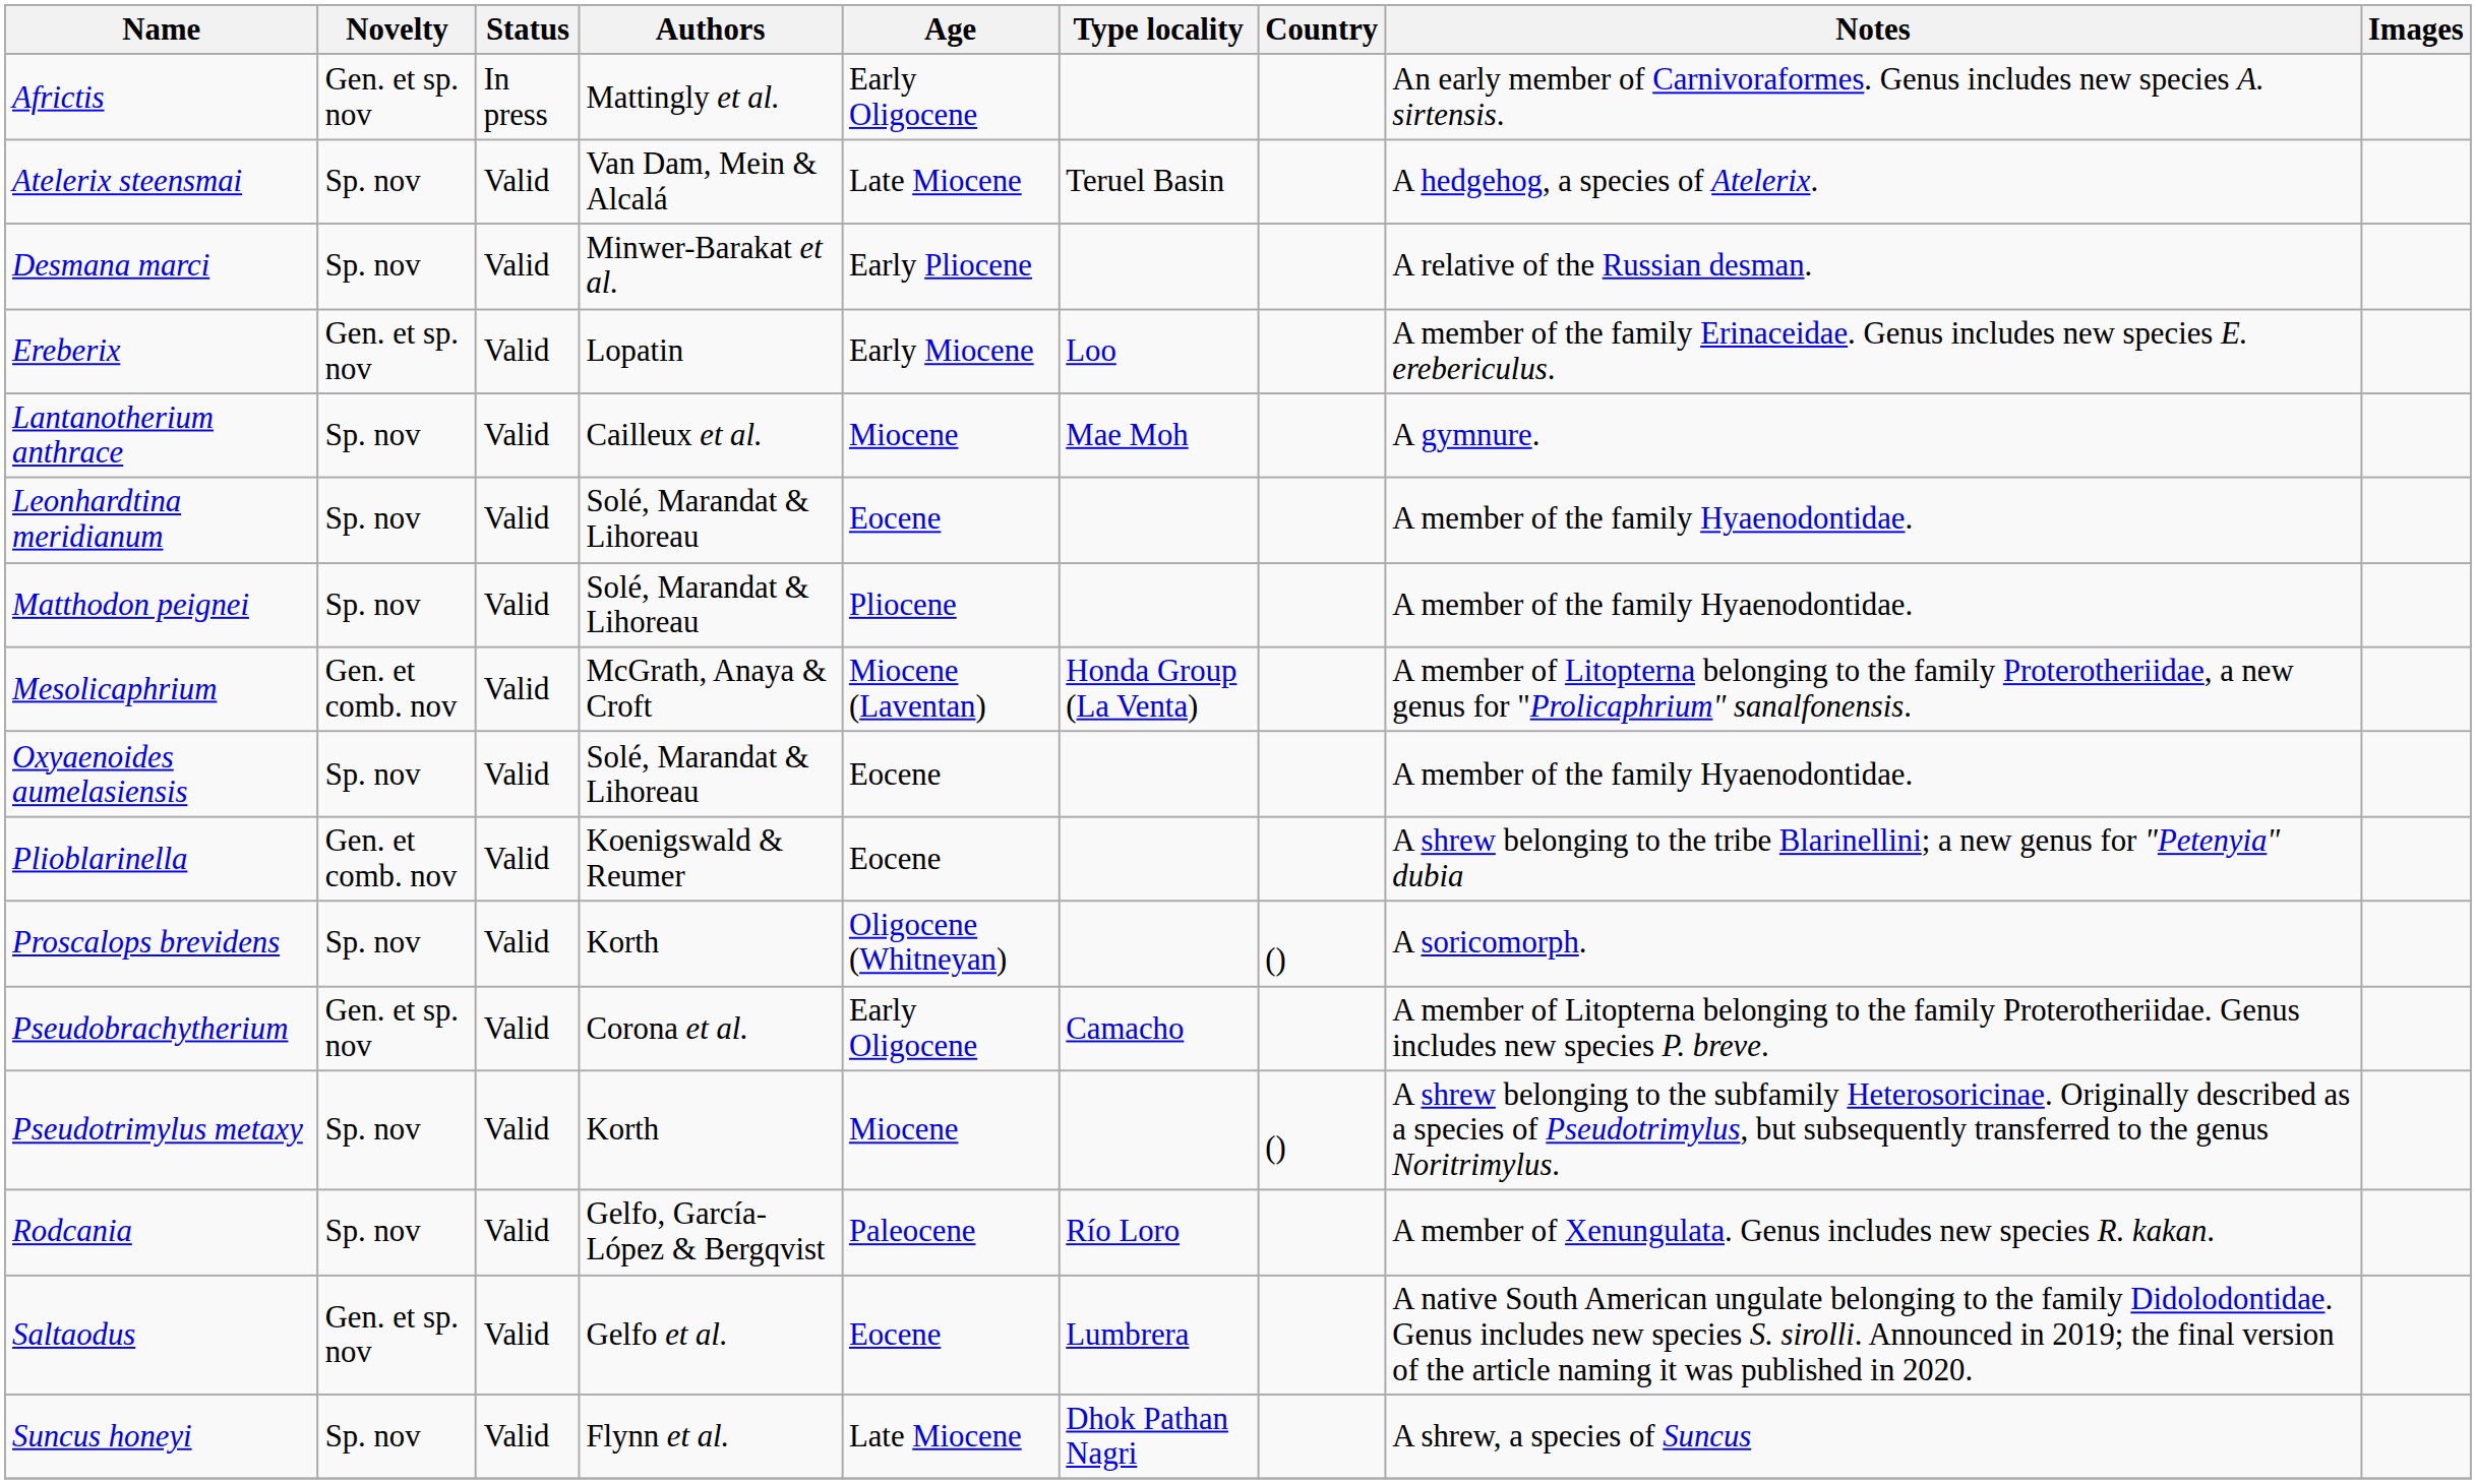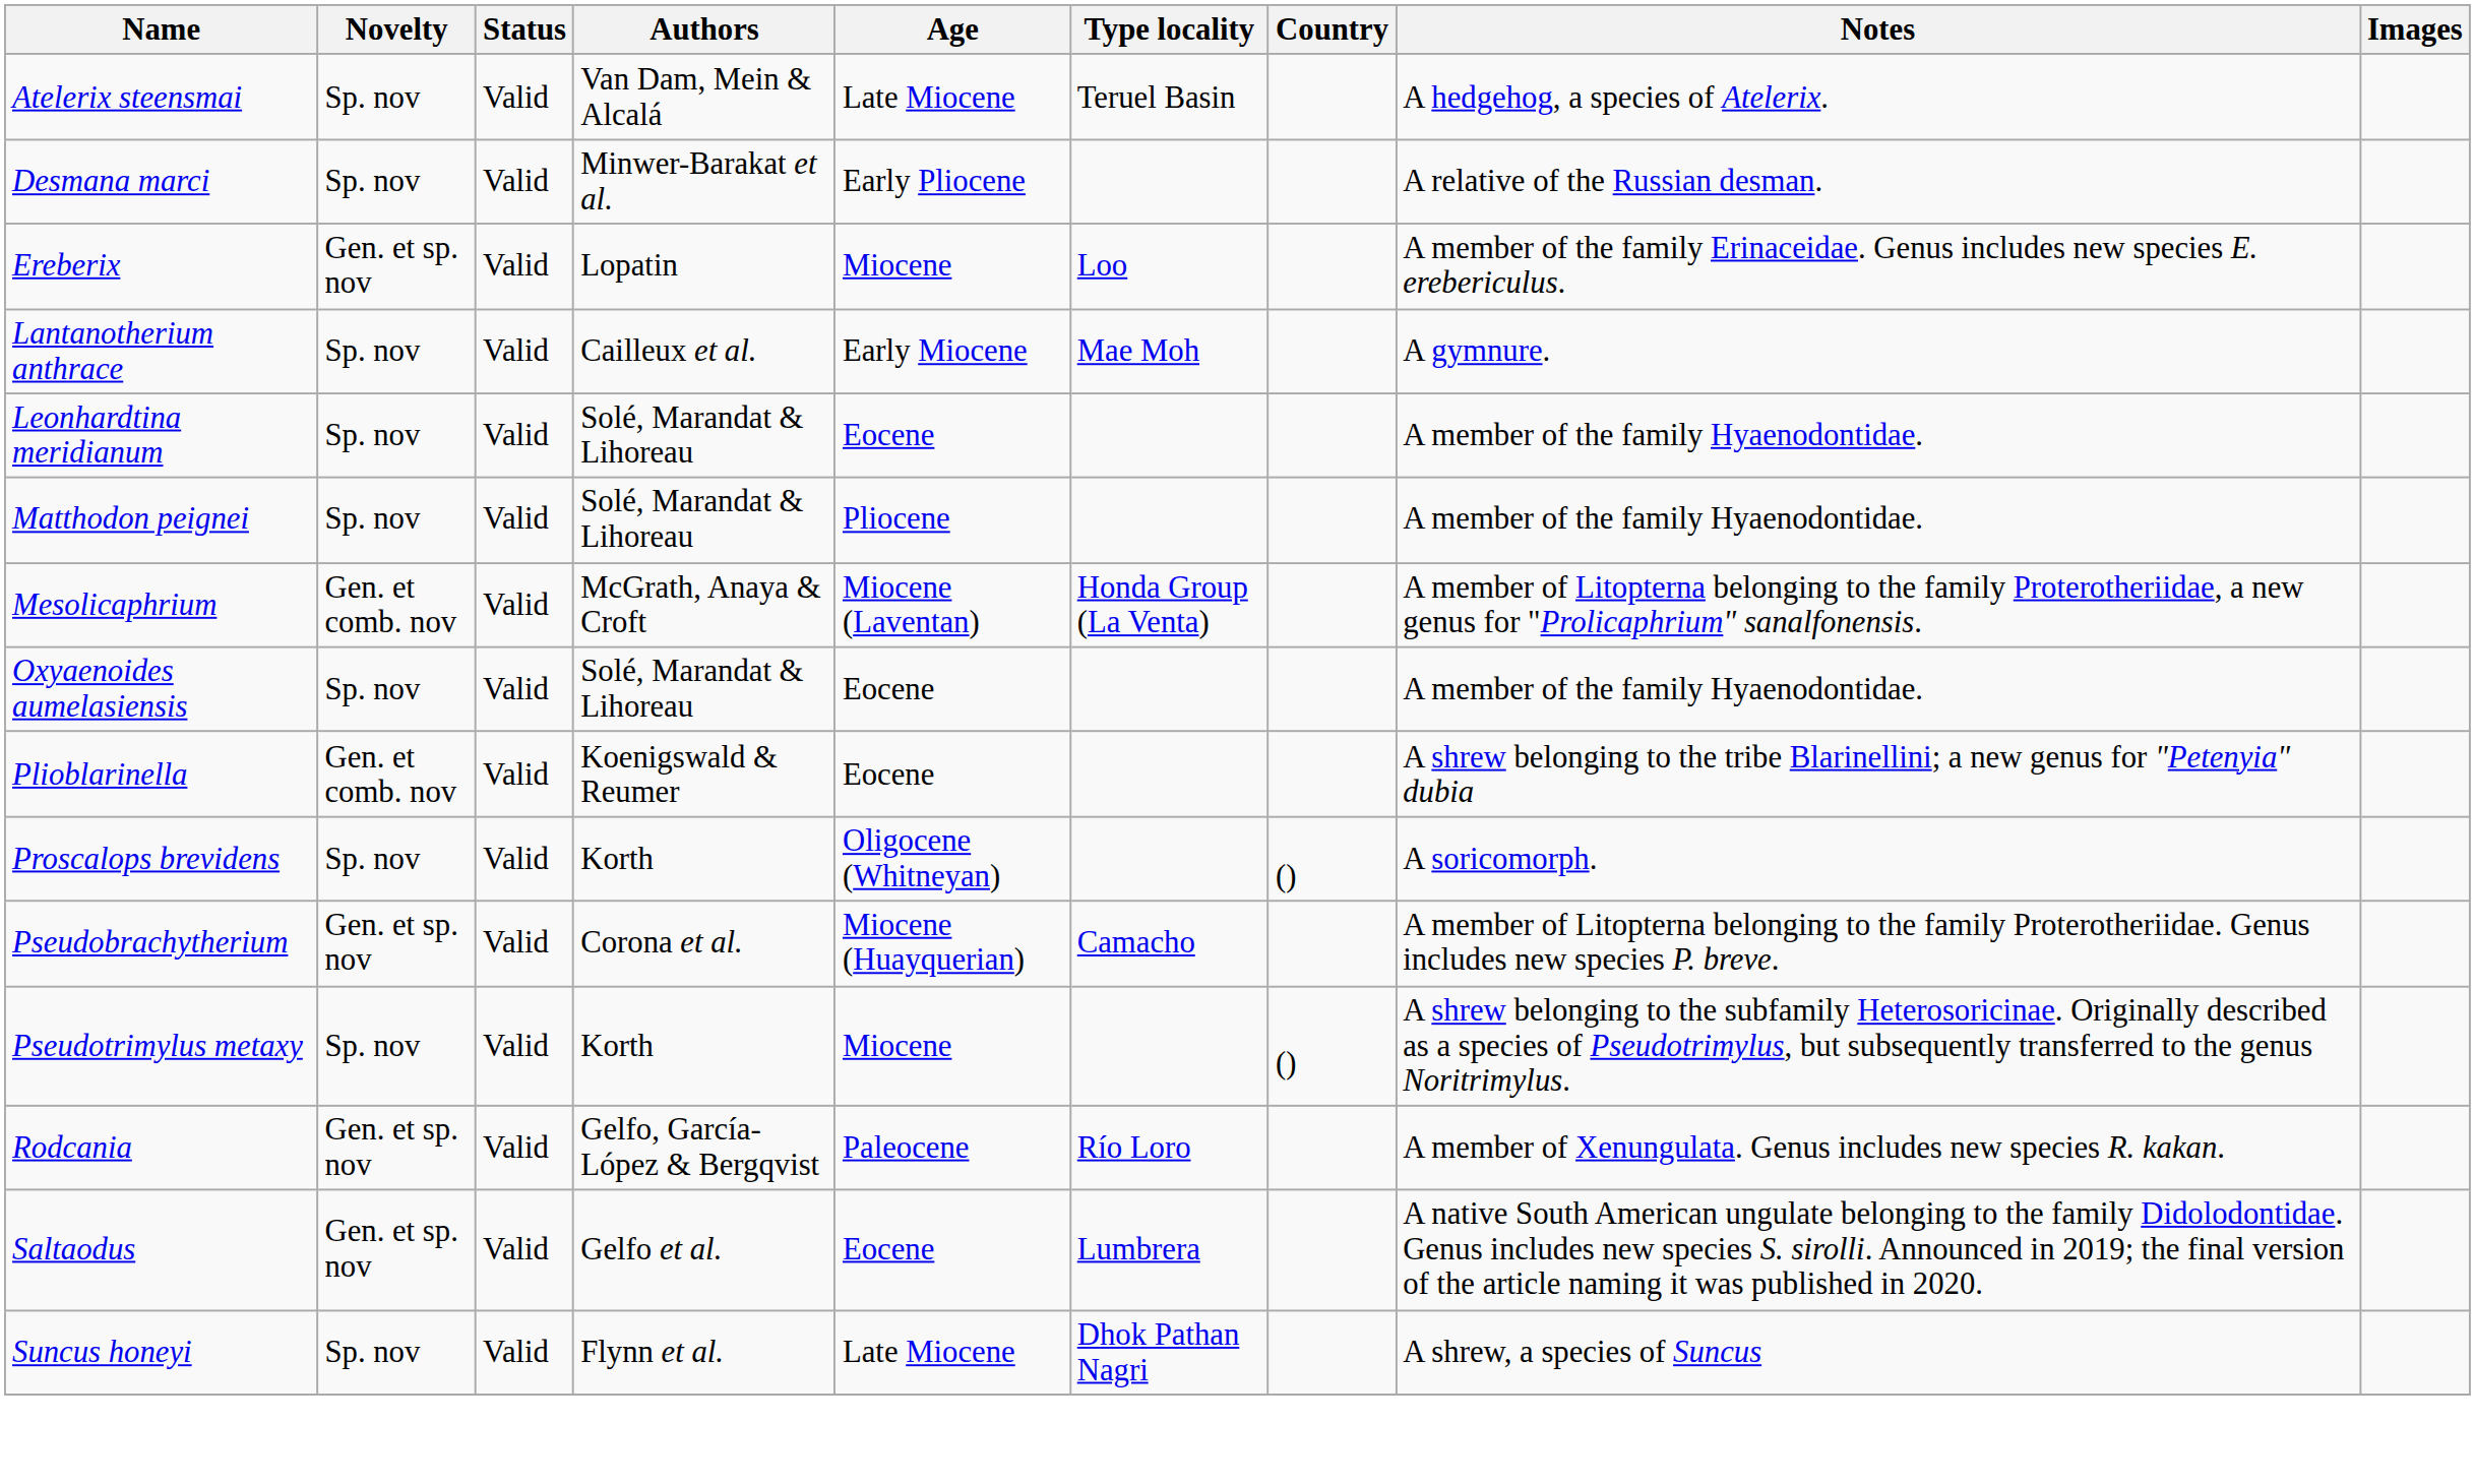- row: Africtis | Gen. et sp. nov | In press | Mattingly et al. | Early Oligocene | An early member of Carnivoraformes. Genus includes new species A. sirtensis.
Ereberix | Age: Early Miocene -> Miocene
Lantanotherium anthrace | Age: Miocene -> Early Miocene
Pseudobrachytherium | Age: Early Oligocene -> Miocene (Huayquerian)
Rodcania | Novelty: Sp. nov -> Gen. et sp. nov
